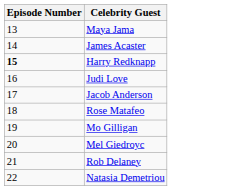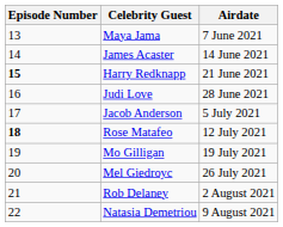+ column: Airdate | 7 June 2021 | 14 June 2021 | 21 June 2021 | 28 June 2021 | 5 July 2021 | 12 July 2021 | 19 July 2021 | 26 July 2021 | 2 August 2021 | 9 August 2021
Rose Matafeo | Episode Number: normal -> bold
